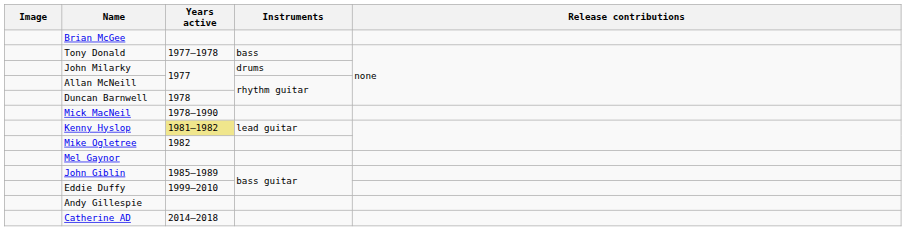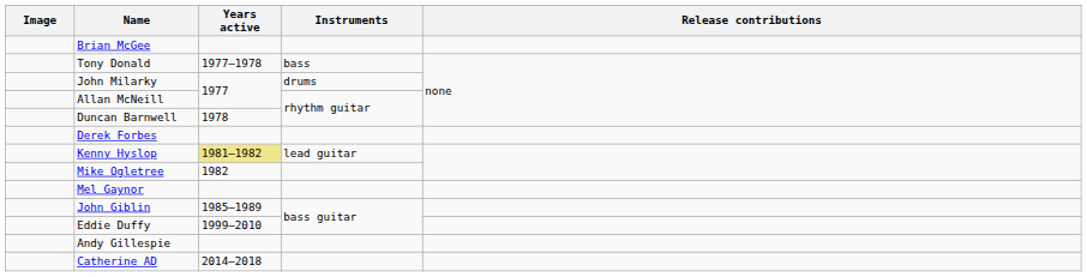- row: Mick MacNeil | 1978–1990
+ row: Derek Forbes
